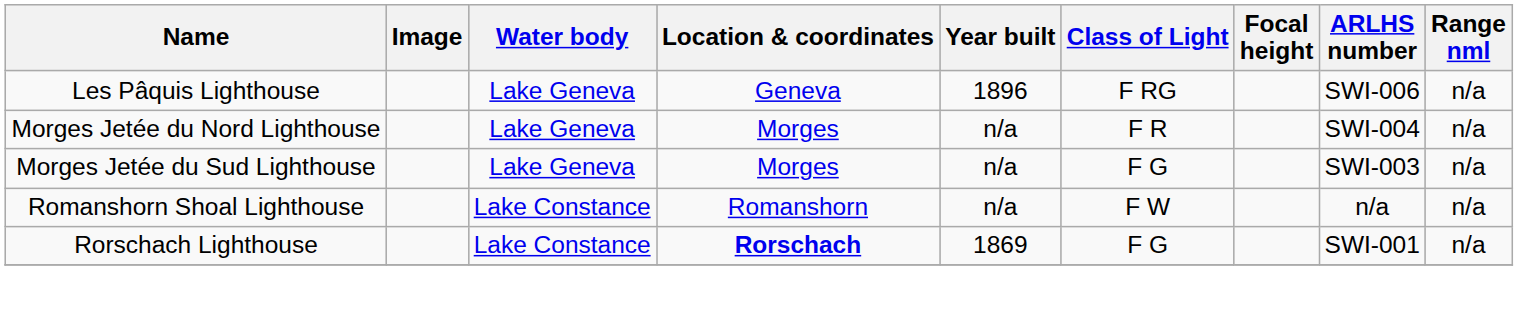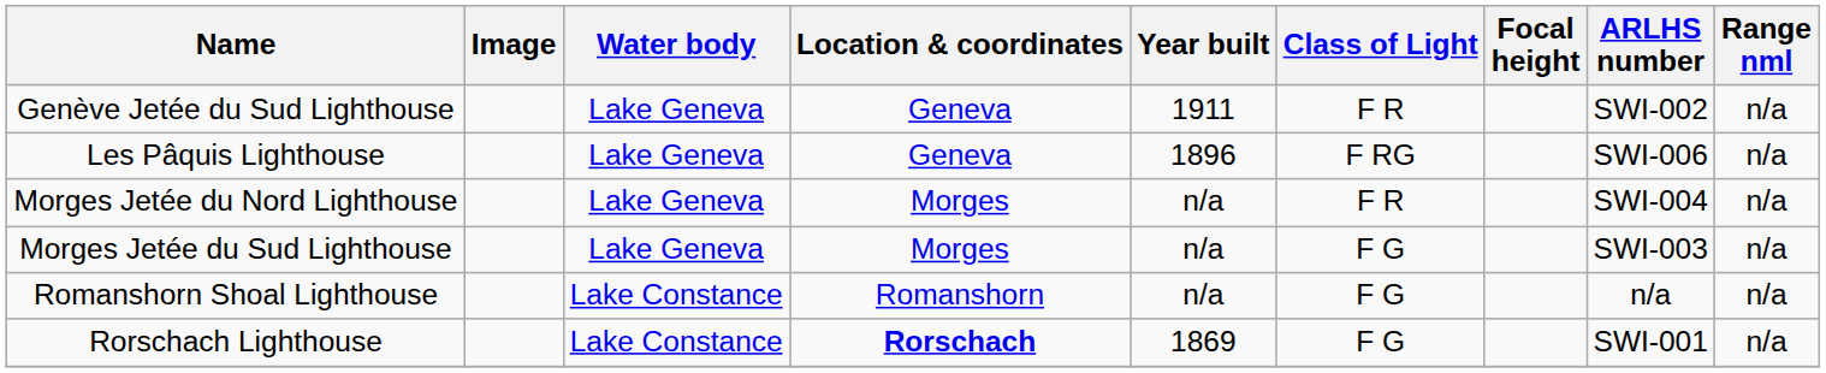+ row: Genève Jetée du Sud Lighthouse | Lake Geneva | Geneva | 1911 | F R | SWI-002 | n/a
Romanshorn Shoal Lighthouse | Class of Light: F W -> F G
